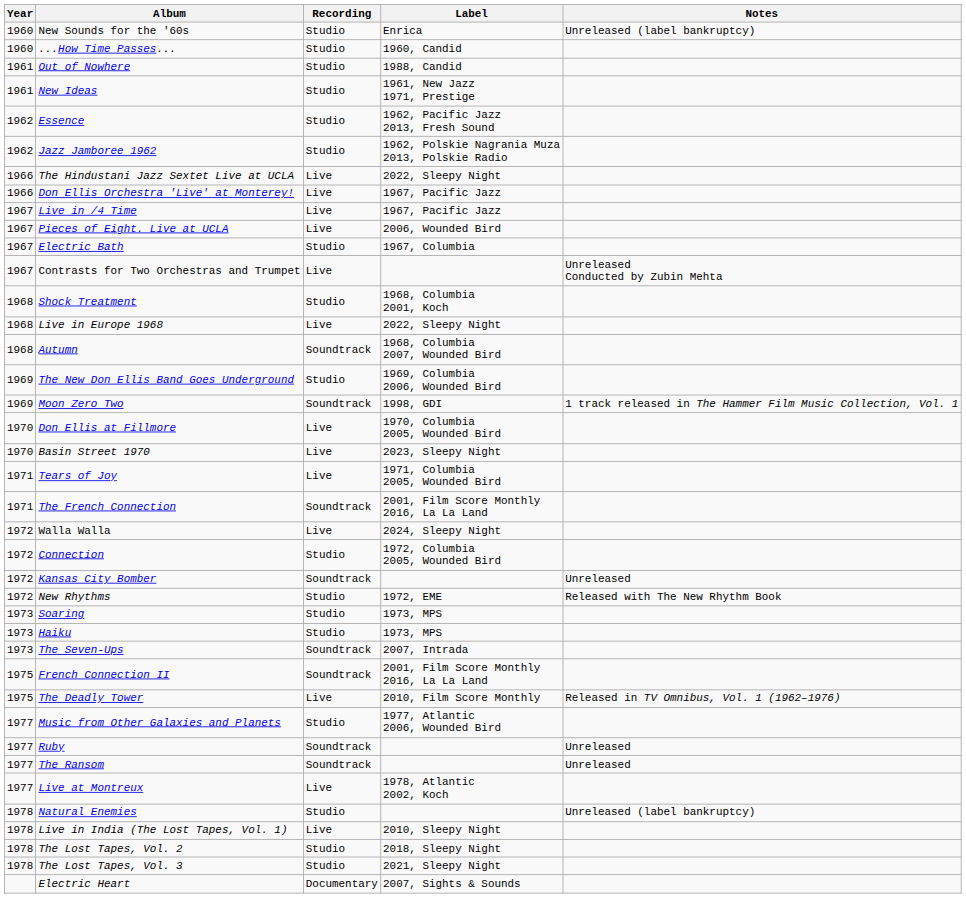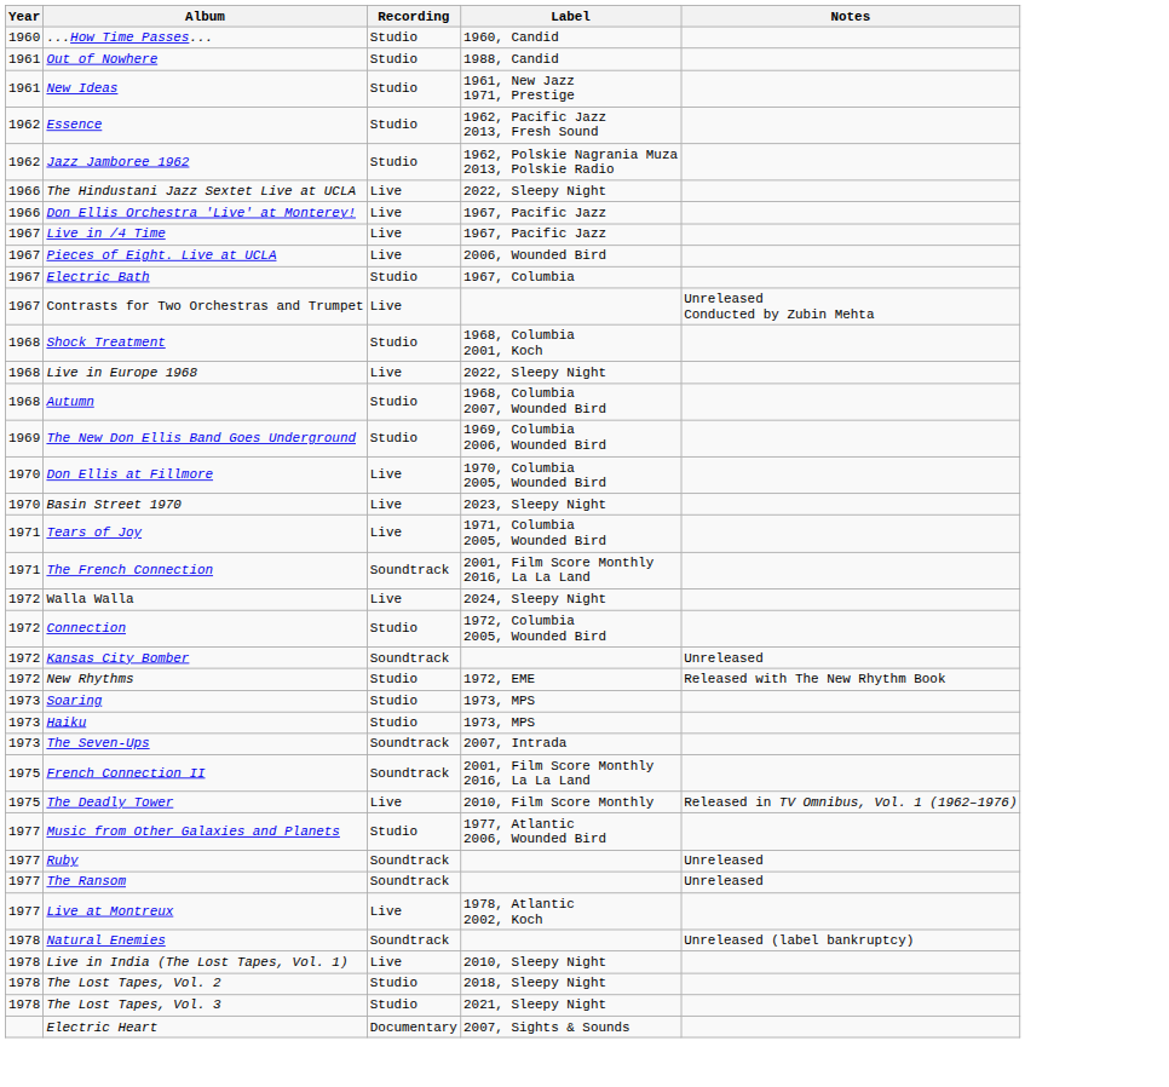- row: 1960 | New Sounds for the '60s | Studio | Enrica | Unreleased (label bankruptcy)
Autumn | Recording: Soundtrack -> Studio
- row: 1969 | Moon Zero Two | Soundtrack | 1998, GDI | 1 track released in The Hammer Film Music Collection, Vol. 1
Natural Enemies | Recording: Studio -> Soundtrack
